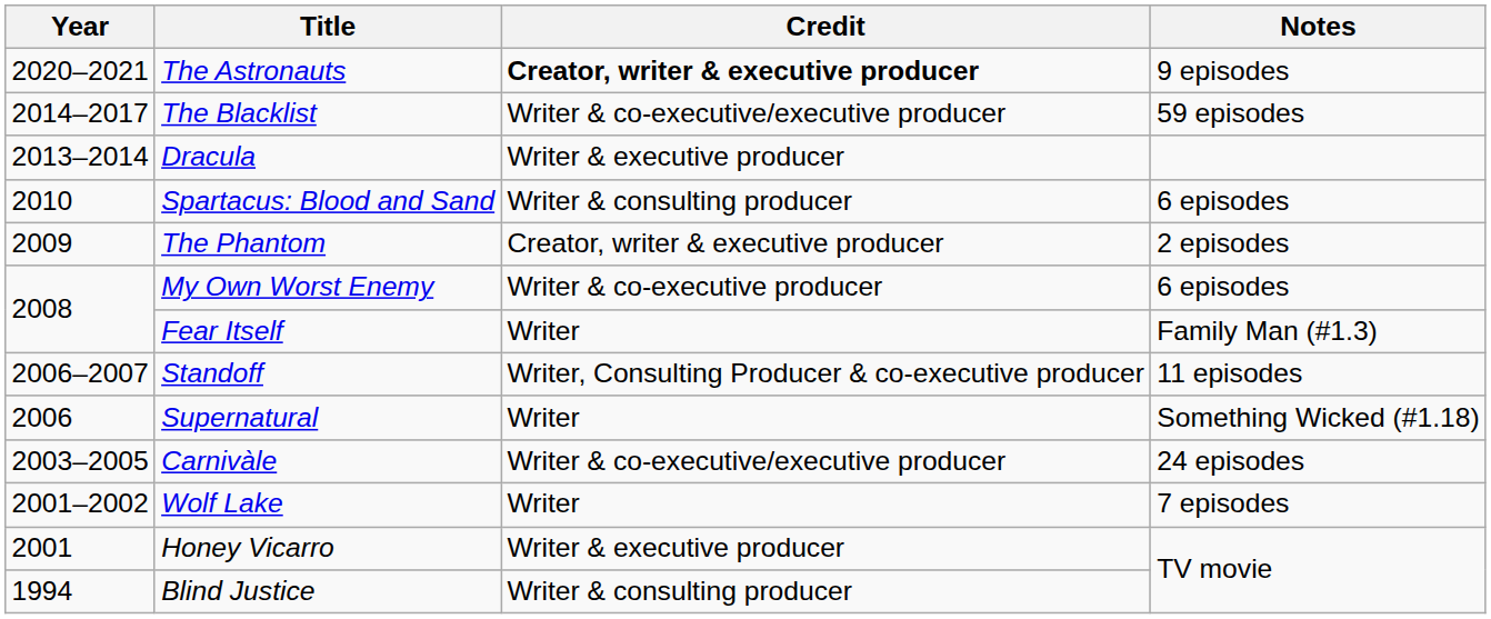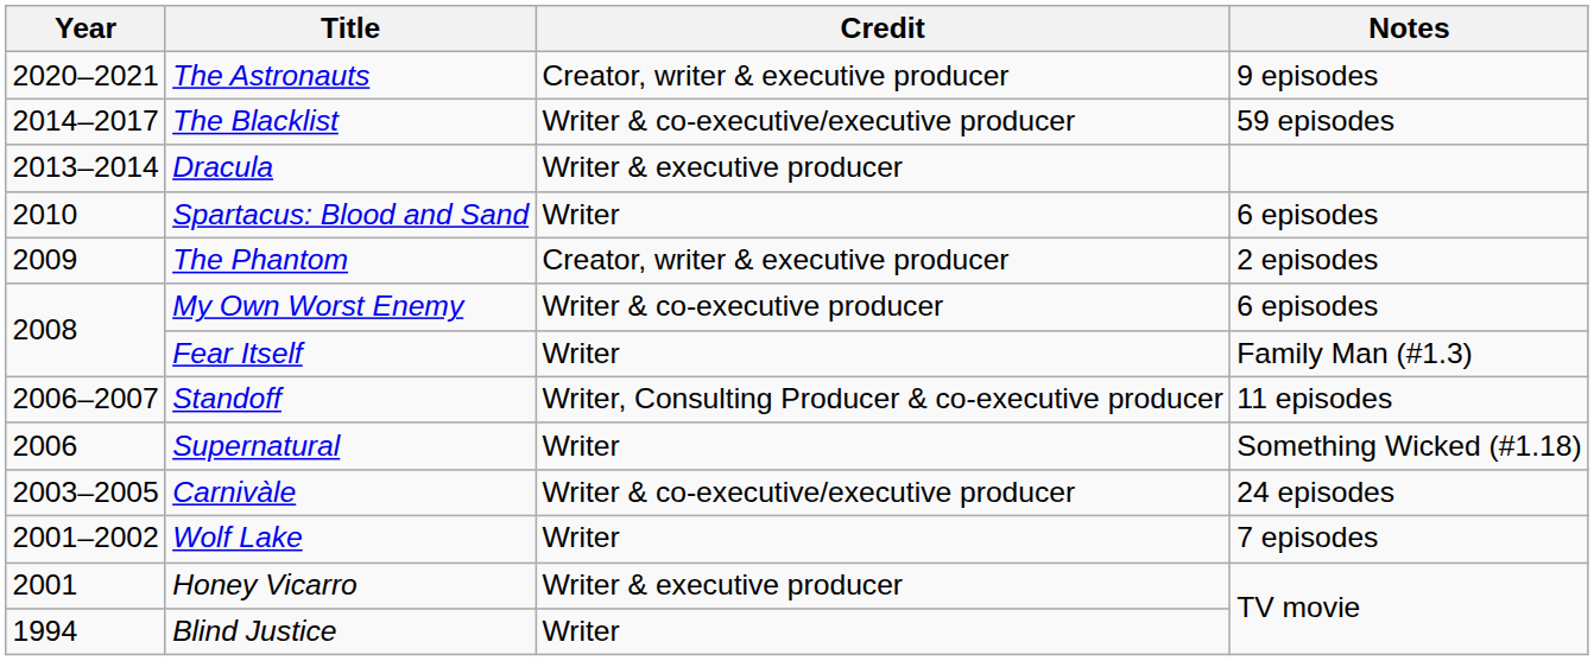The Astronauts | Credit: bold -> normal
Spartacus: Blood and Sand | Credit: Writer & consulting producer -> Writer
Blind Justice | Credit: Writer & consulting producer -> Writer
